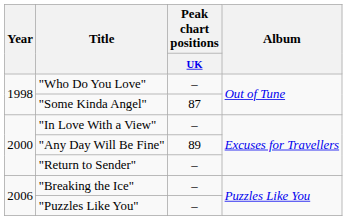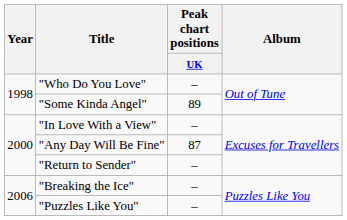"Some Kinda Angel" | Peak chart positions / UK: 87 -> 89
"Any Day Will Be Fine" | Peak chart positions / UK: 89 -> 87
